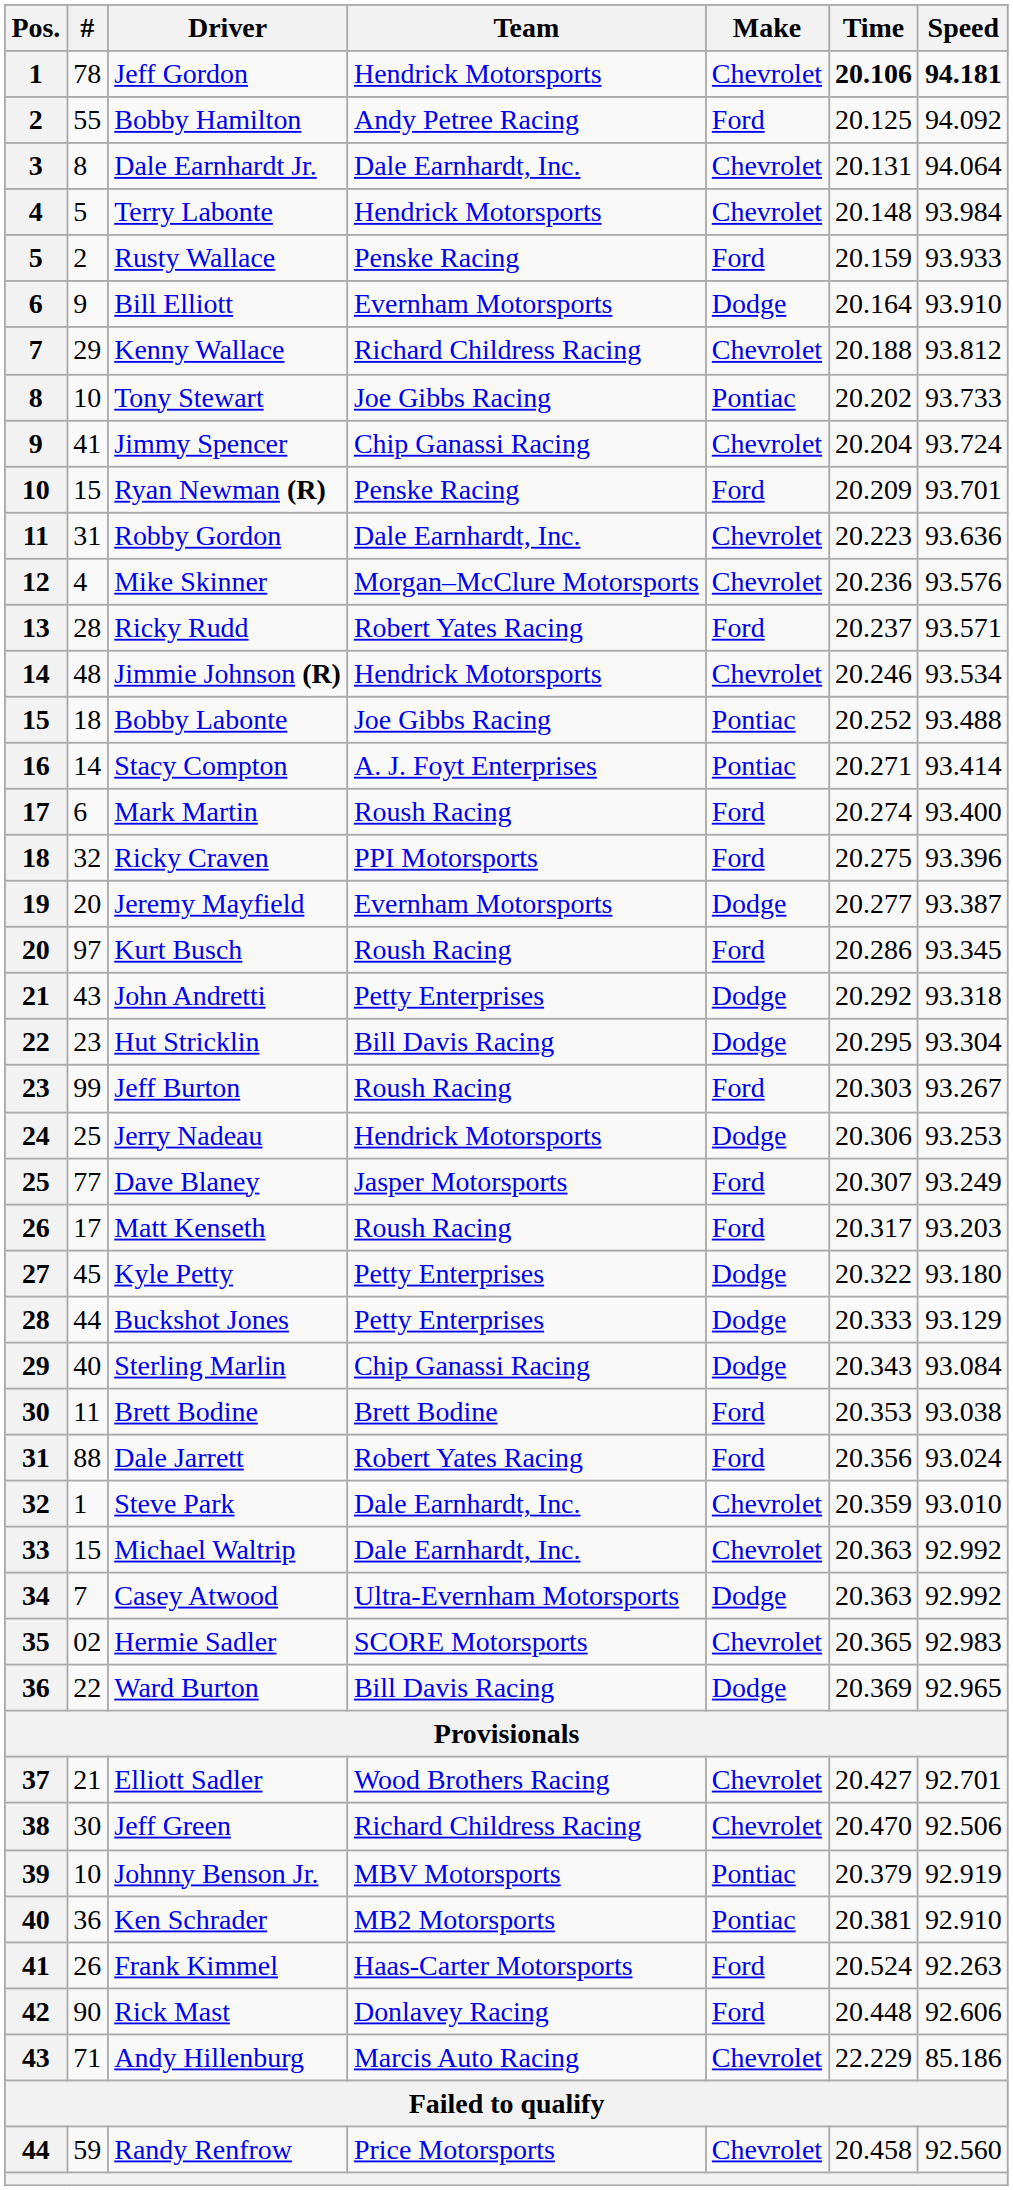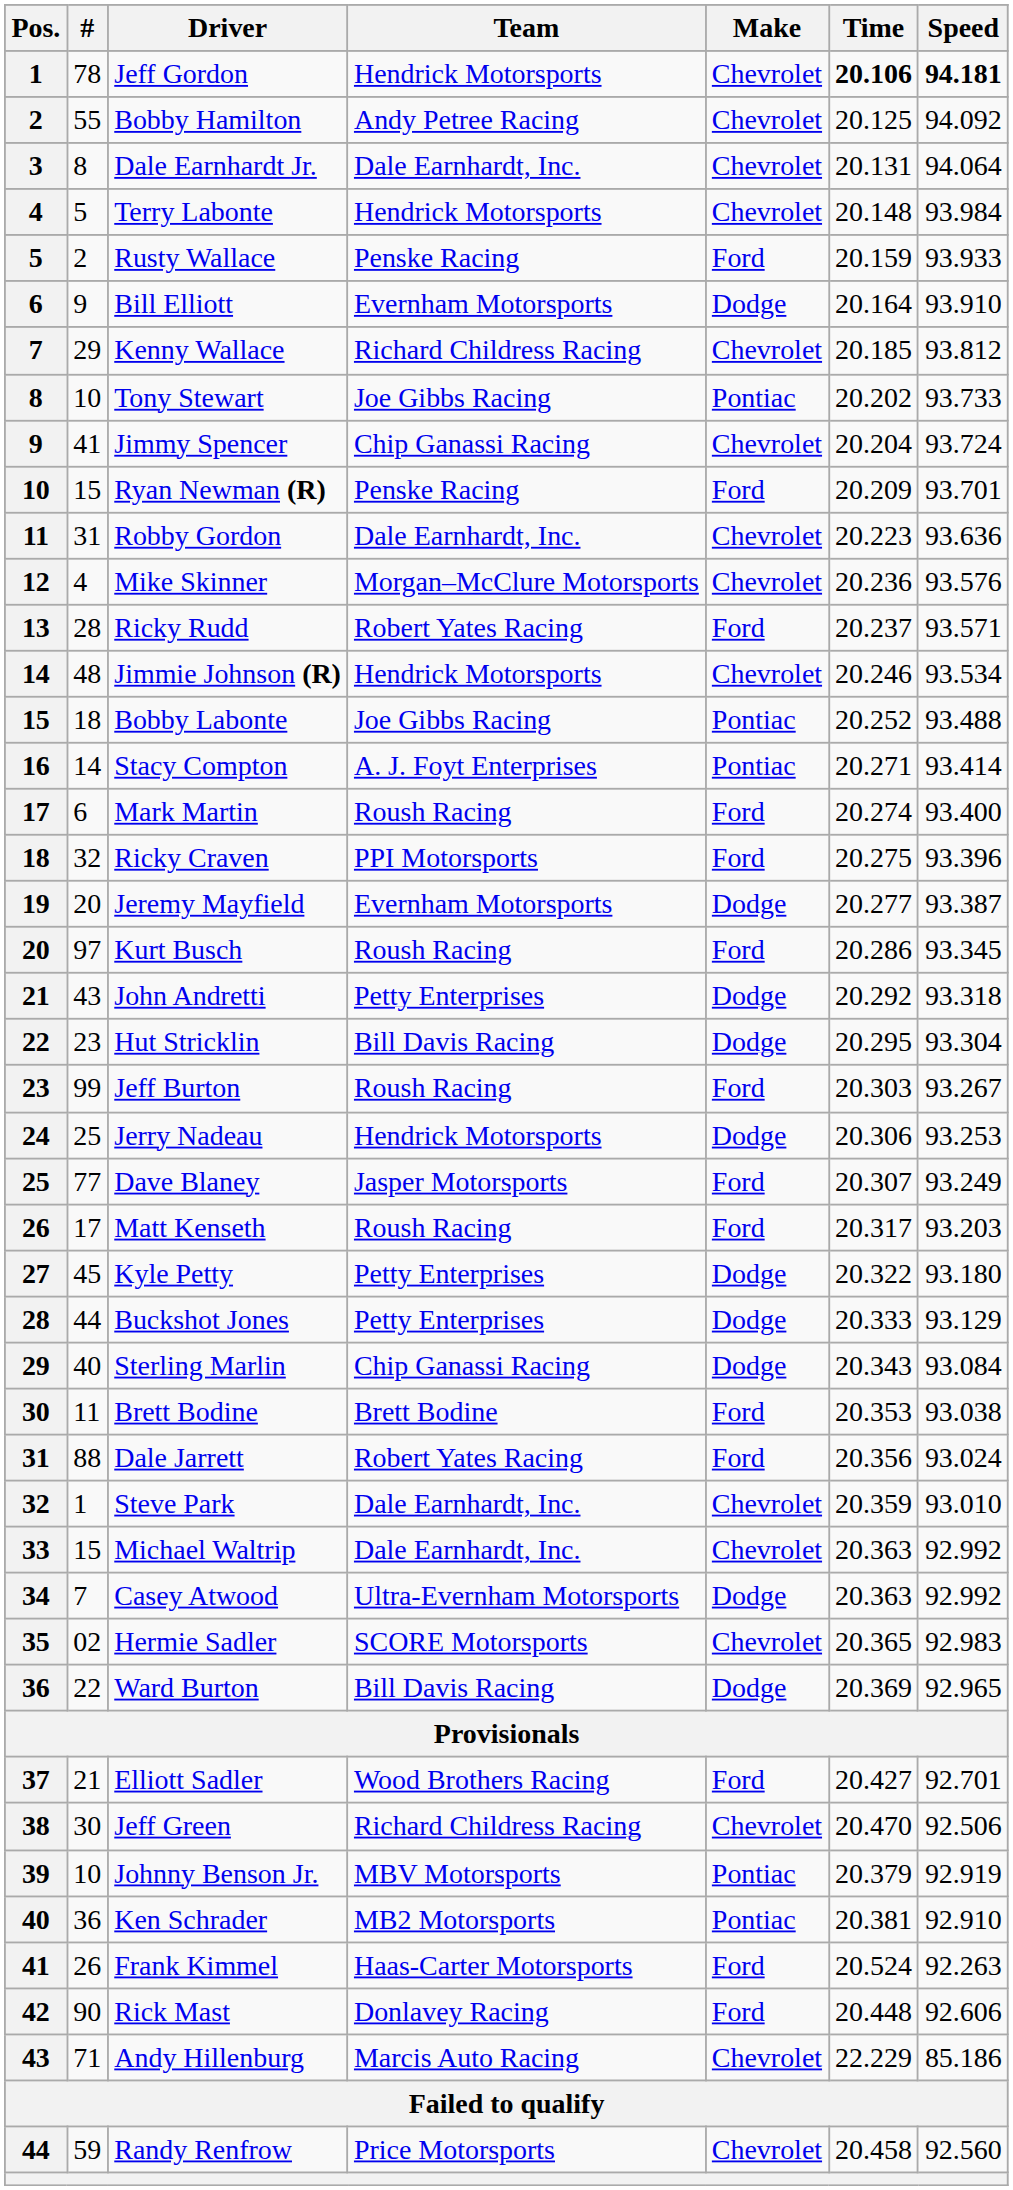Bobby Hamilton | Make: Ford -> Chevrolet
Kenny Wallace | Time: 20.188 -> 20.185
Elliott Sadler | Make: Chevrolet -> Ford
